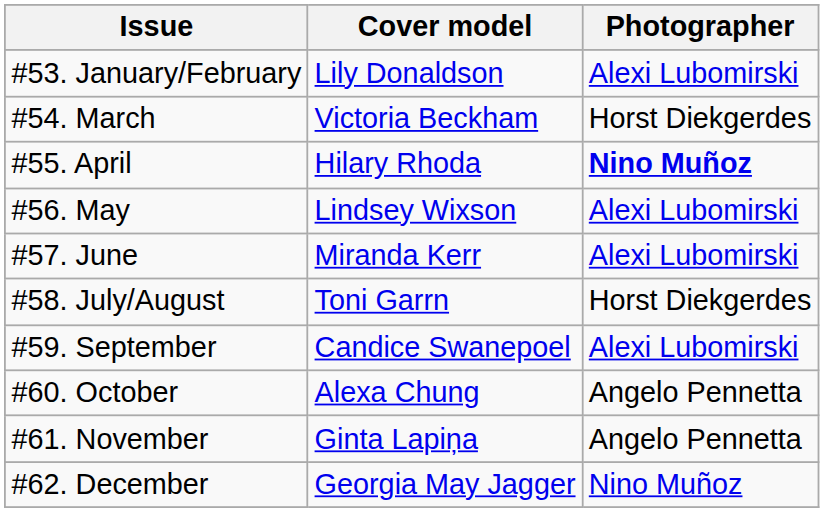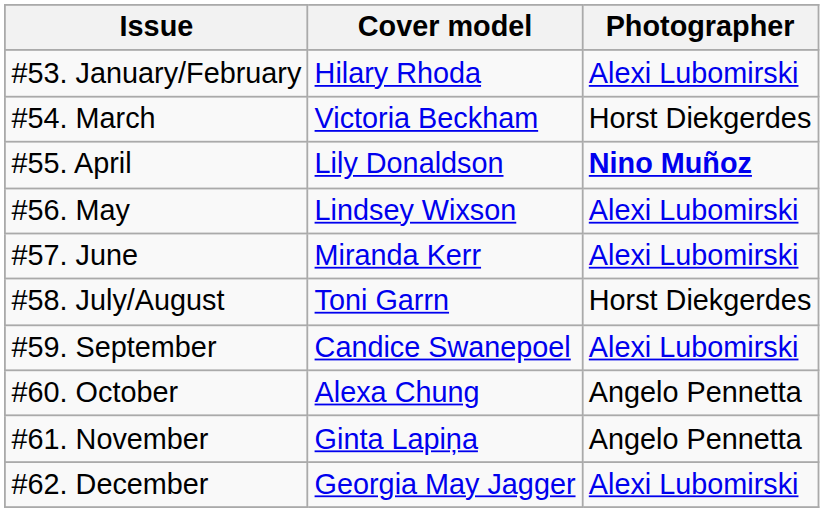#53. January/February | Cover model: Lily Donaldson -> Hilary Rhoda
#55. April | Cover model: Hilary Rhoda -> Lily Donaldson
#62. December | Photographer: Nino Muñoz -> Alexi Lubomirski
